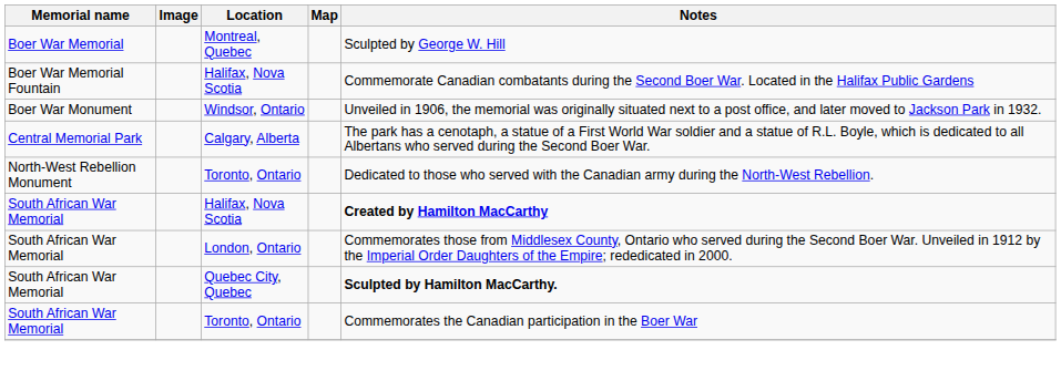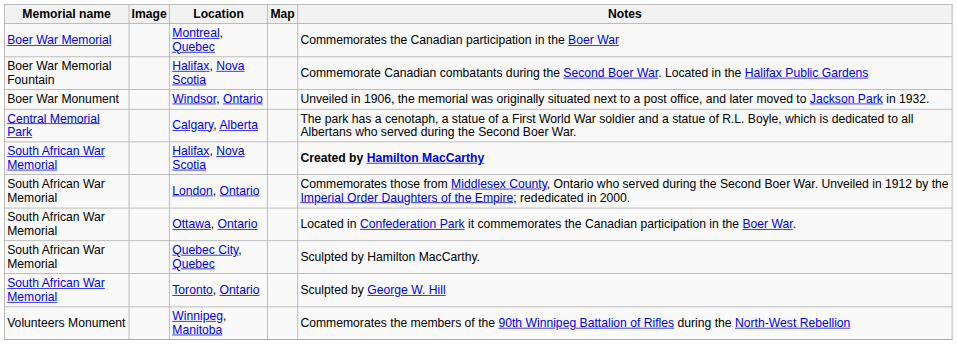Montreal, Quebec | Notes: Sculpted by George W. Hill -> Commemorates the Canadian participation in the Boer War
- row: North-West Rebellion Monument | Toronto, Ontario | Dedicated to those who served with the Canadian army during the North-West Rebellion.
+ row: South African War Memorial | Ottawa, Ontario | Located in Confederation Park it commemorates the Canadian participation in the Boer War.
Quebec City, Quebec | Notes: bold -> normal
South African War Memorial / Toronto, Ontario | Notes: Commemorates the Canadian participation in the Boer War -> Sculpted by George W. Hill
+ row: Volunteers Monument | Winnipeg, Manitoba | Commemorates the members of the 90th Winnipeg Battalion of Rifles during the North-West Rebellion
